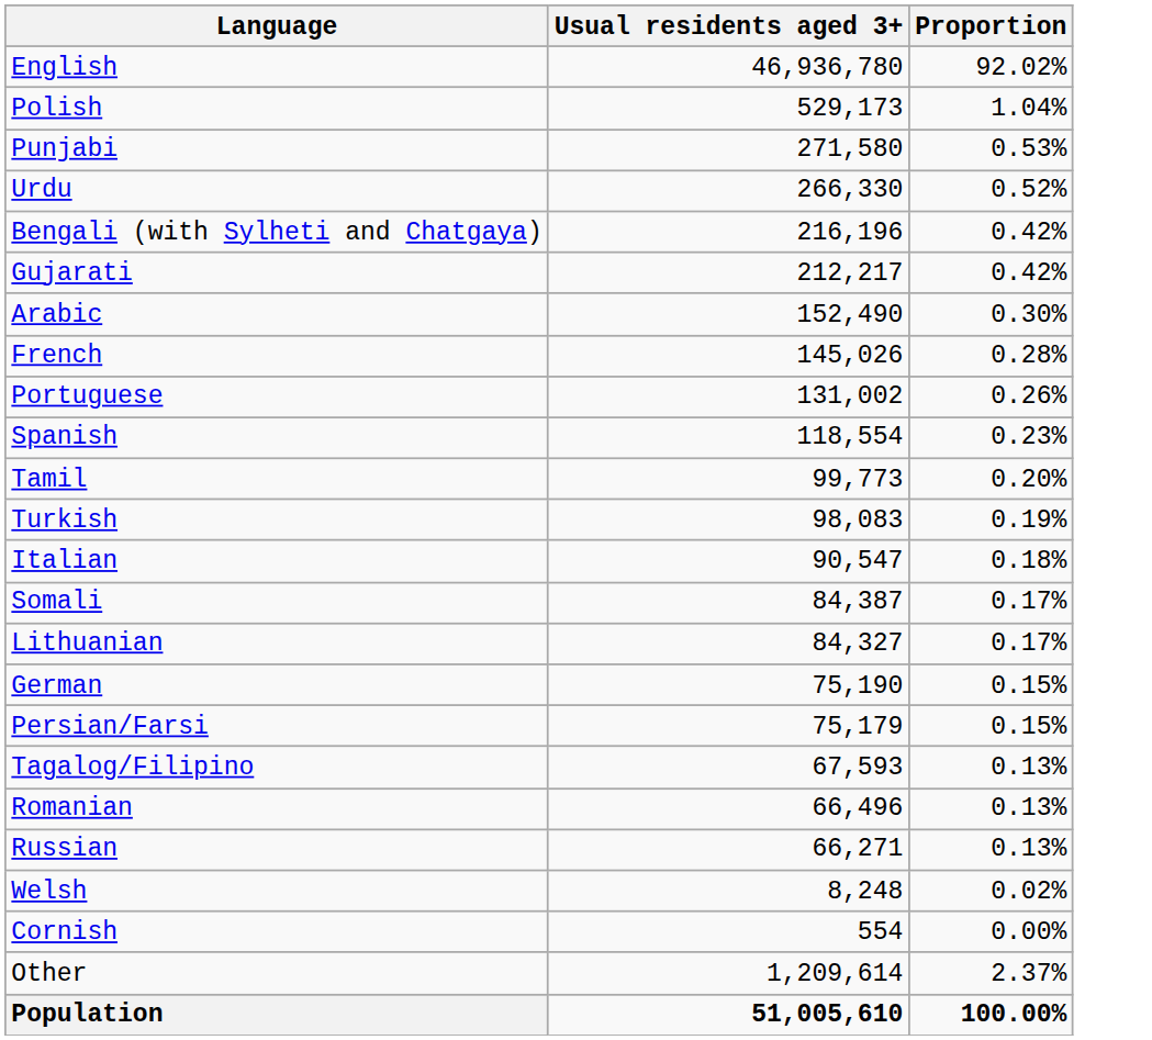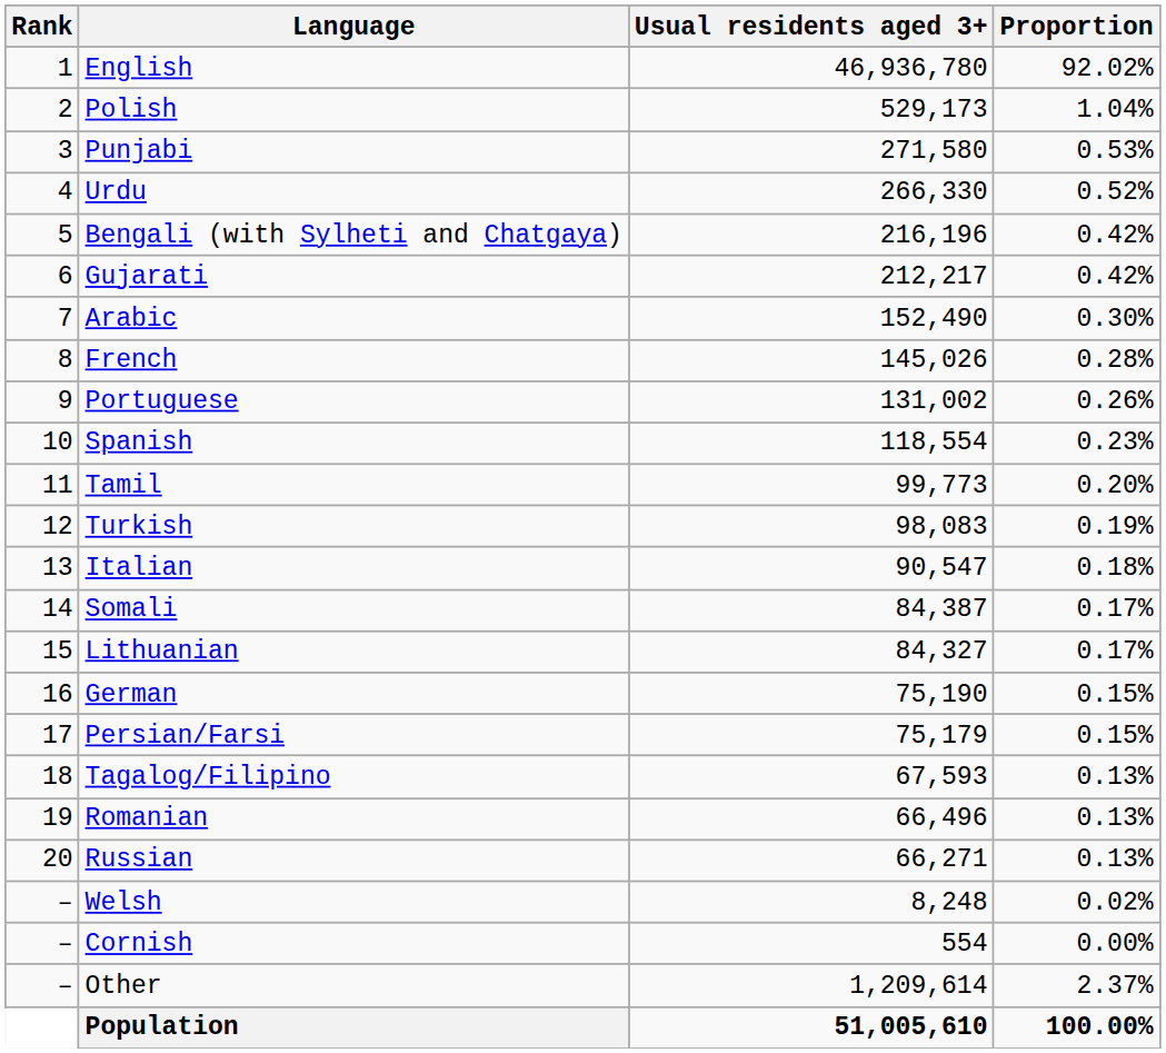+ column: Rank | 1 | 2 | 3 | 4 | 5 | 6 | 7 | 8 | 9 | 10 | 11 | 12 | 13 | 14 | 15 | 16 | 17 | 18 | 19 | 20 | – | – | –
